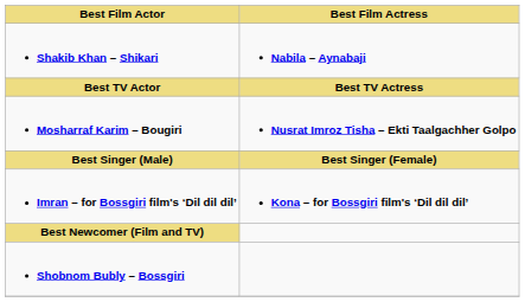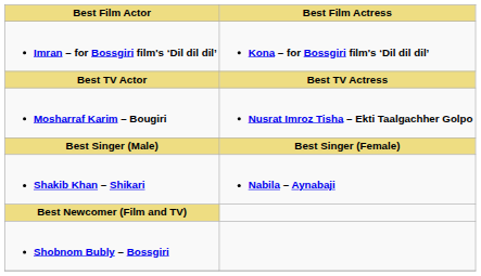rows swapped: Shakib Khan – Shikari <-> Imran – for Bossgiri film's ‘Dil dil dil’
